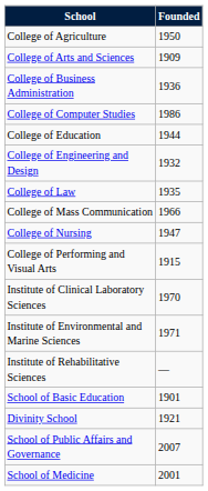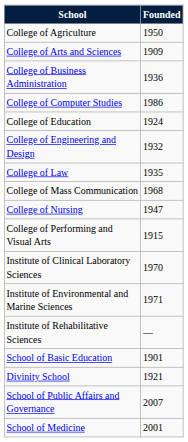College of Education | Founded: 1944 -> 1924
College of Mass Communication | Founded: 1966 -> 1968
